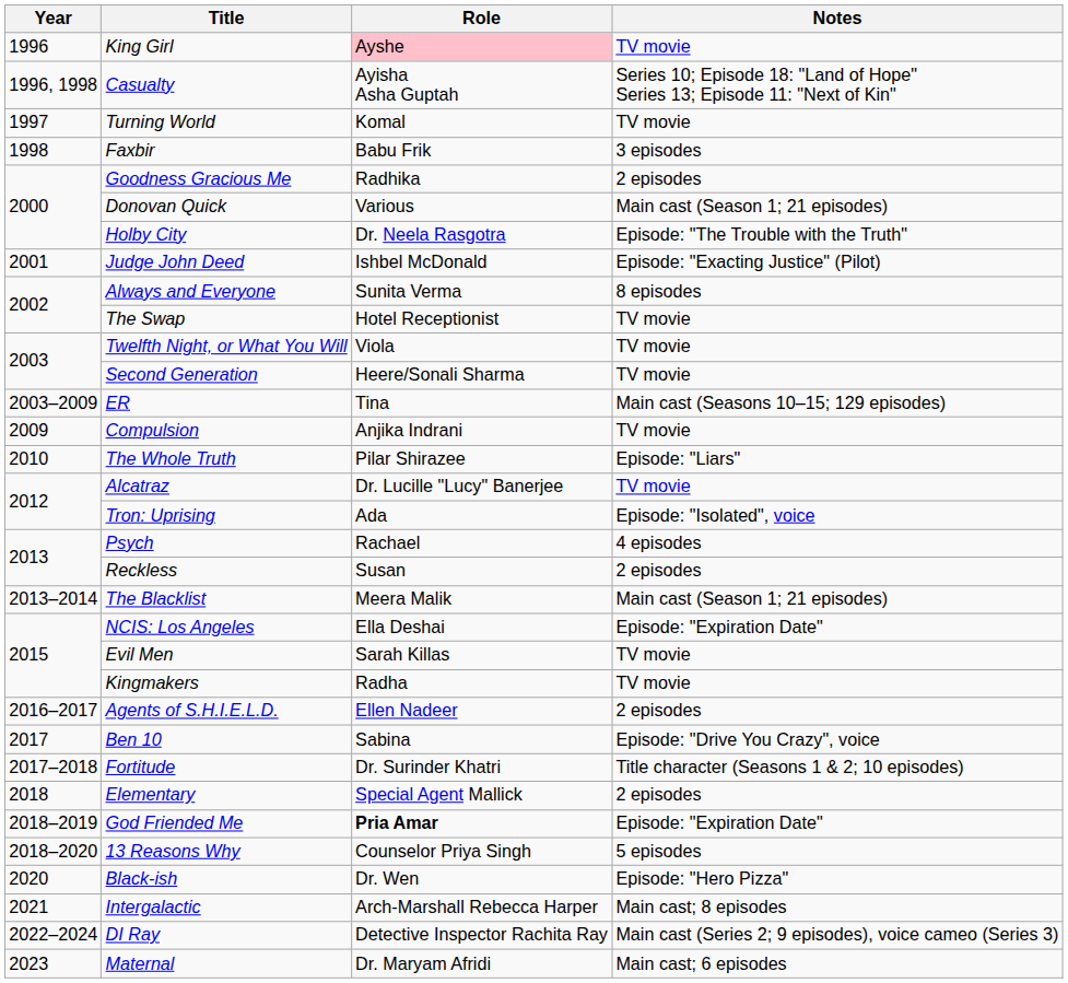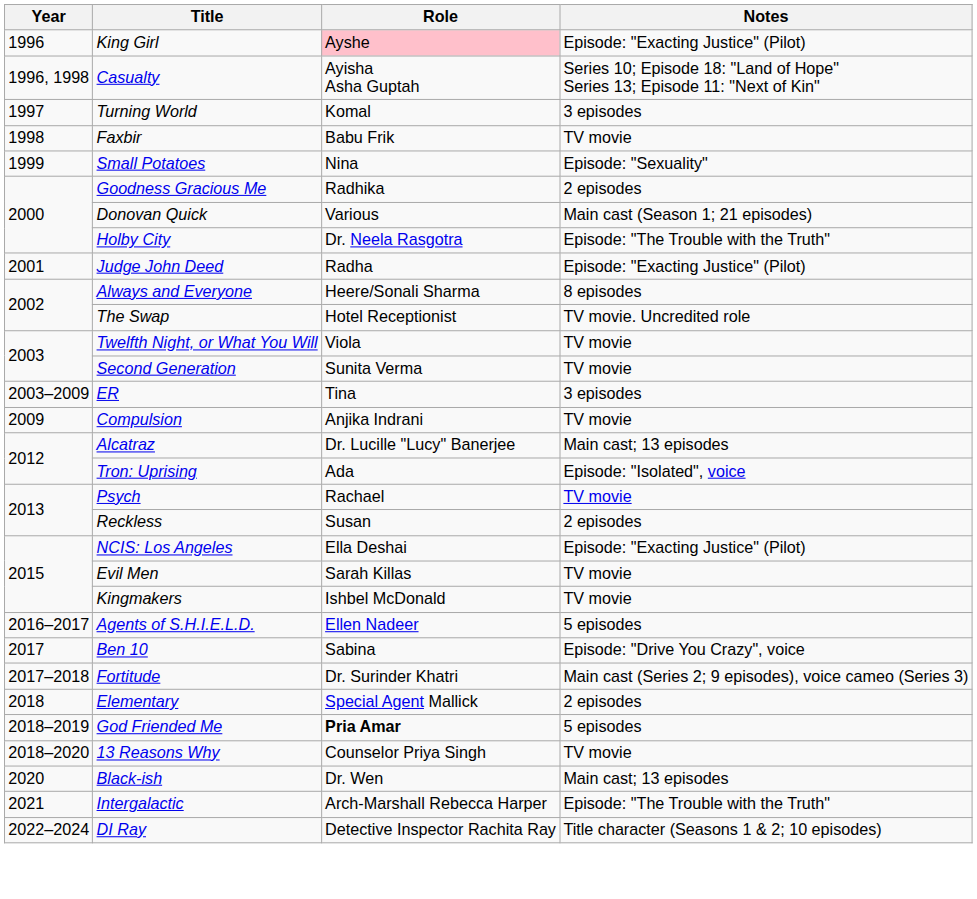King Girl | Notes: TV movie -> Episode: "Exacting Justice" (Pilot)
Turning World | Notes: TV movie -> 3 episodes
Faxbir | Notes: 3 episodes -> TV movie
+ row: 1999 | Small Potatoes | Nina | Episode: "Sexuality"
Judge John Deed | Role: Ishbel McDonald -> Radha
Always and Everyone | Role: Sunita Verma -> Heere/Sonali Sharma
The Swap | Notes: TV movie -> TV movie. Uncredited role
Second Generation | Role: Heere/Sonali Sharma -> Sunita Verma
ER | Notes: Main cast (Seasons 10–15; 129 episodes) -> 3 episodes
- row: 2010 | The Whole Truth | Pilar Shirazee | Episode: "Liars"
Alcatraz | Notes: TV movie -> Main cast; 13 episodes
Psych | Notes: 4 episodes -> TV movie
- row: 2013–2014 | The Blacklist | Meera Malik | Main cast (Season 1; 21 episodes)
NCIS: Los Angeles | Notes: Episode: "Expiration Date" -> Episode: "Exacting Justice" (Pilot)
Kingmakers | Role: Radha -> Ishbel McDonald
Agents of S.H.I.E.L.D. | Notes: 2 episodes -> 5 episodes
Fortitude | Notes: Title character (Seasons 1 & 2; 10 episodes) -> Main cast (Series 2; 9 episodes), voice cameo (Series 3)
God Friended Me | Notes: Episode: "Expiration Date" -> 5 episodes
13 Reasons Why | Notes: 5 episodes -> TV movie
Black-ish | Notes: Episode: "Hero Pizza" -> Main cast; 13 episodes
Intergalactic | Notes: Main cast; 8 episodes -> Episode: "The Trouble with the Truth"
DI Ray | Notes: Main cast (Series 2; 9 episodes), voice cameo (Series 3) -> Title character (Seasons 1 & 2; 10 episodes)
- row: 2023 | Maternal | Dr. Maryam Afridi | Main cast; 6 episodes
